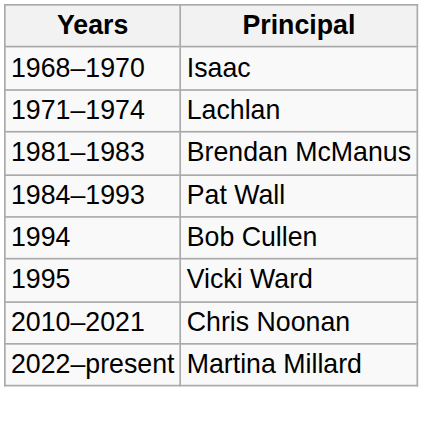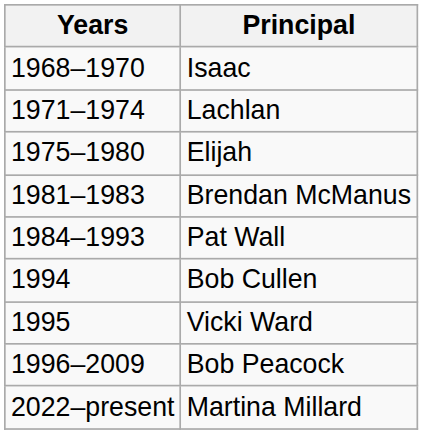+ row: 1975–1980 | Elijah
+ row: 1996–2009 | Bob Peacock
- row: 2010–2021 | Chris Noonan
